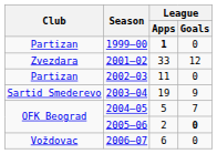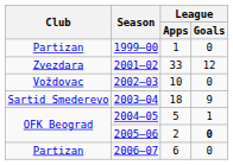1999–00 | League / Apps: bold -> normal
2002–03 | Club: Partizan -> Voždovac
2002–03 | League / Apps: 11 -> 10
2003–04 | League / Apps: 19 -> 18
2004–05 | League / Goals: 7 -> 1
2006–07 | Club: Voždovac -> Partizan
